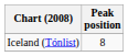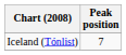Iceland (Tónlist) | Peak position: 8 -> 7
